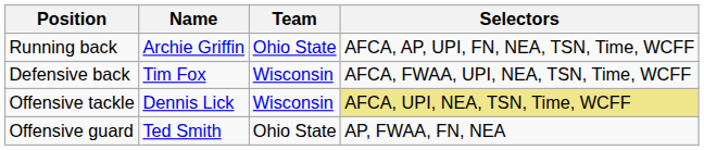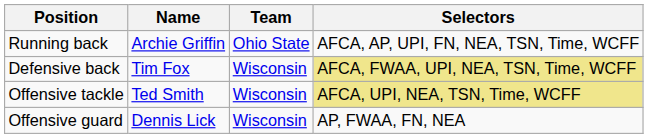Defensive back | Selectors: no background -> khaki background
Offensive tackle | Name: Dennis Lick -> Ted Smith
Offensive guard | Name: Ted Smith -> Dennis Lick
Offensive guard | Team: Ohio State -> Wisconsin
